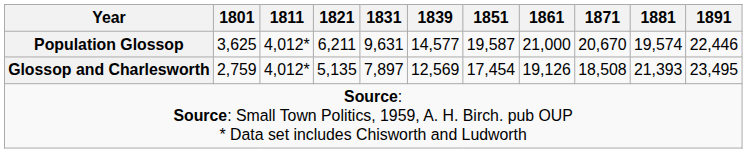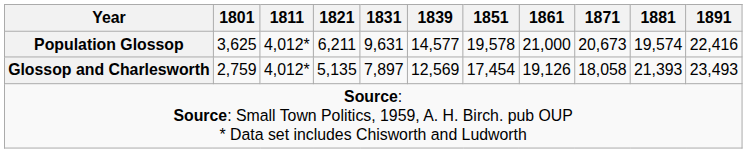Population Glossop | 1851: 19,587 -> 19,578
Population Glossop | 1871: 20,670 -> 20,673
Population Glossop | 1891: 22,446 -> 22,416
Glossop and Charlesworth | 1871: 18,508 -> 18,058
Glossop and Charlesworth | 1891: 23,495 -> 23,493
